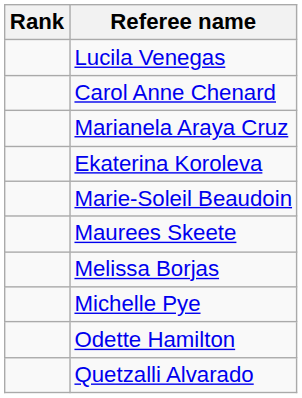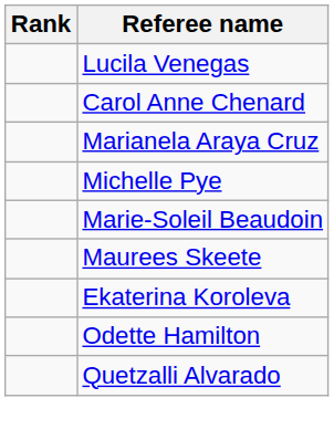rows swapped: Ekaterina Koroleva <-> Michelle Pye
- row: Melissa Borjas
